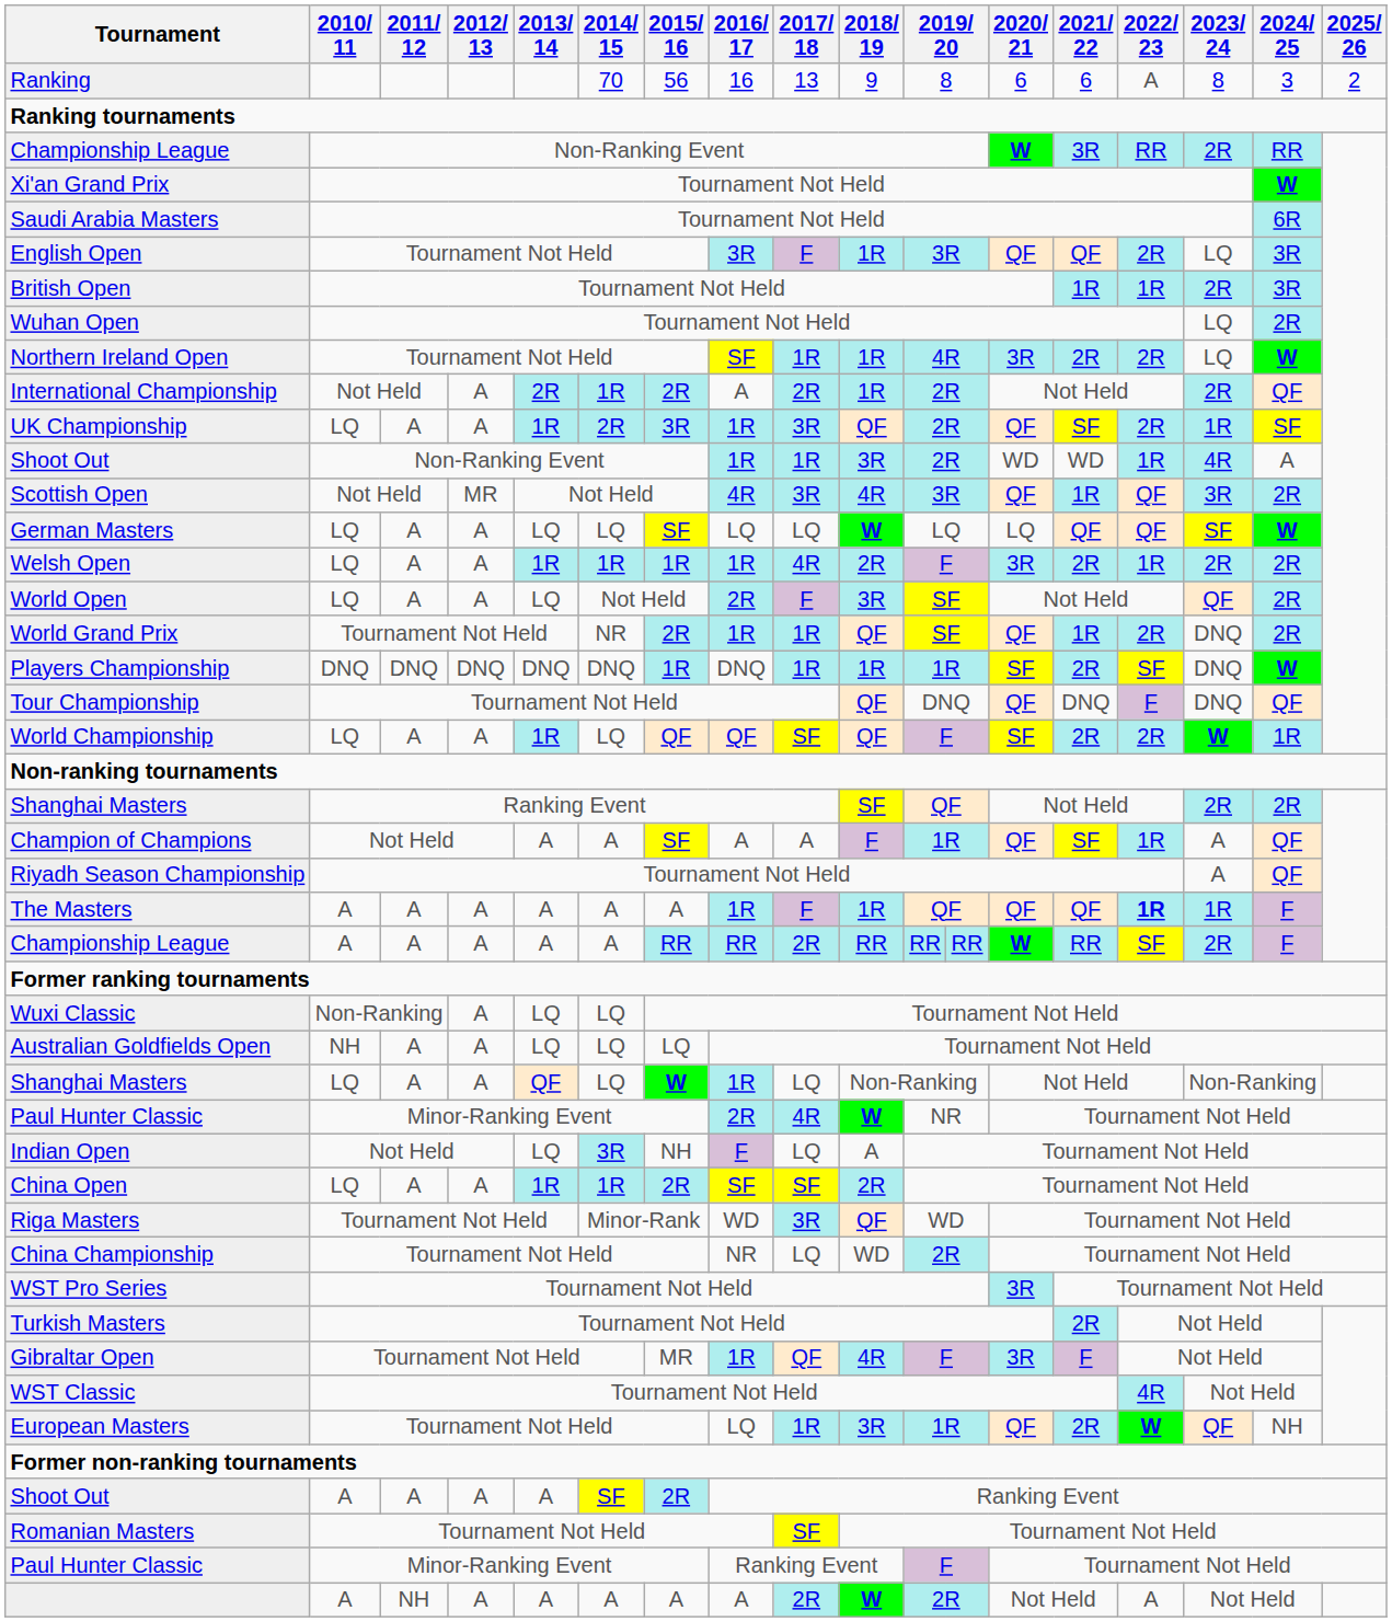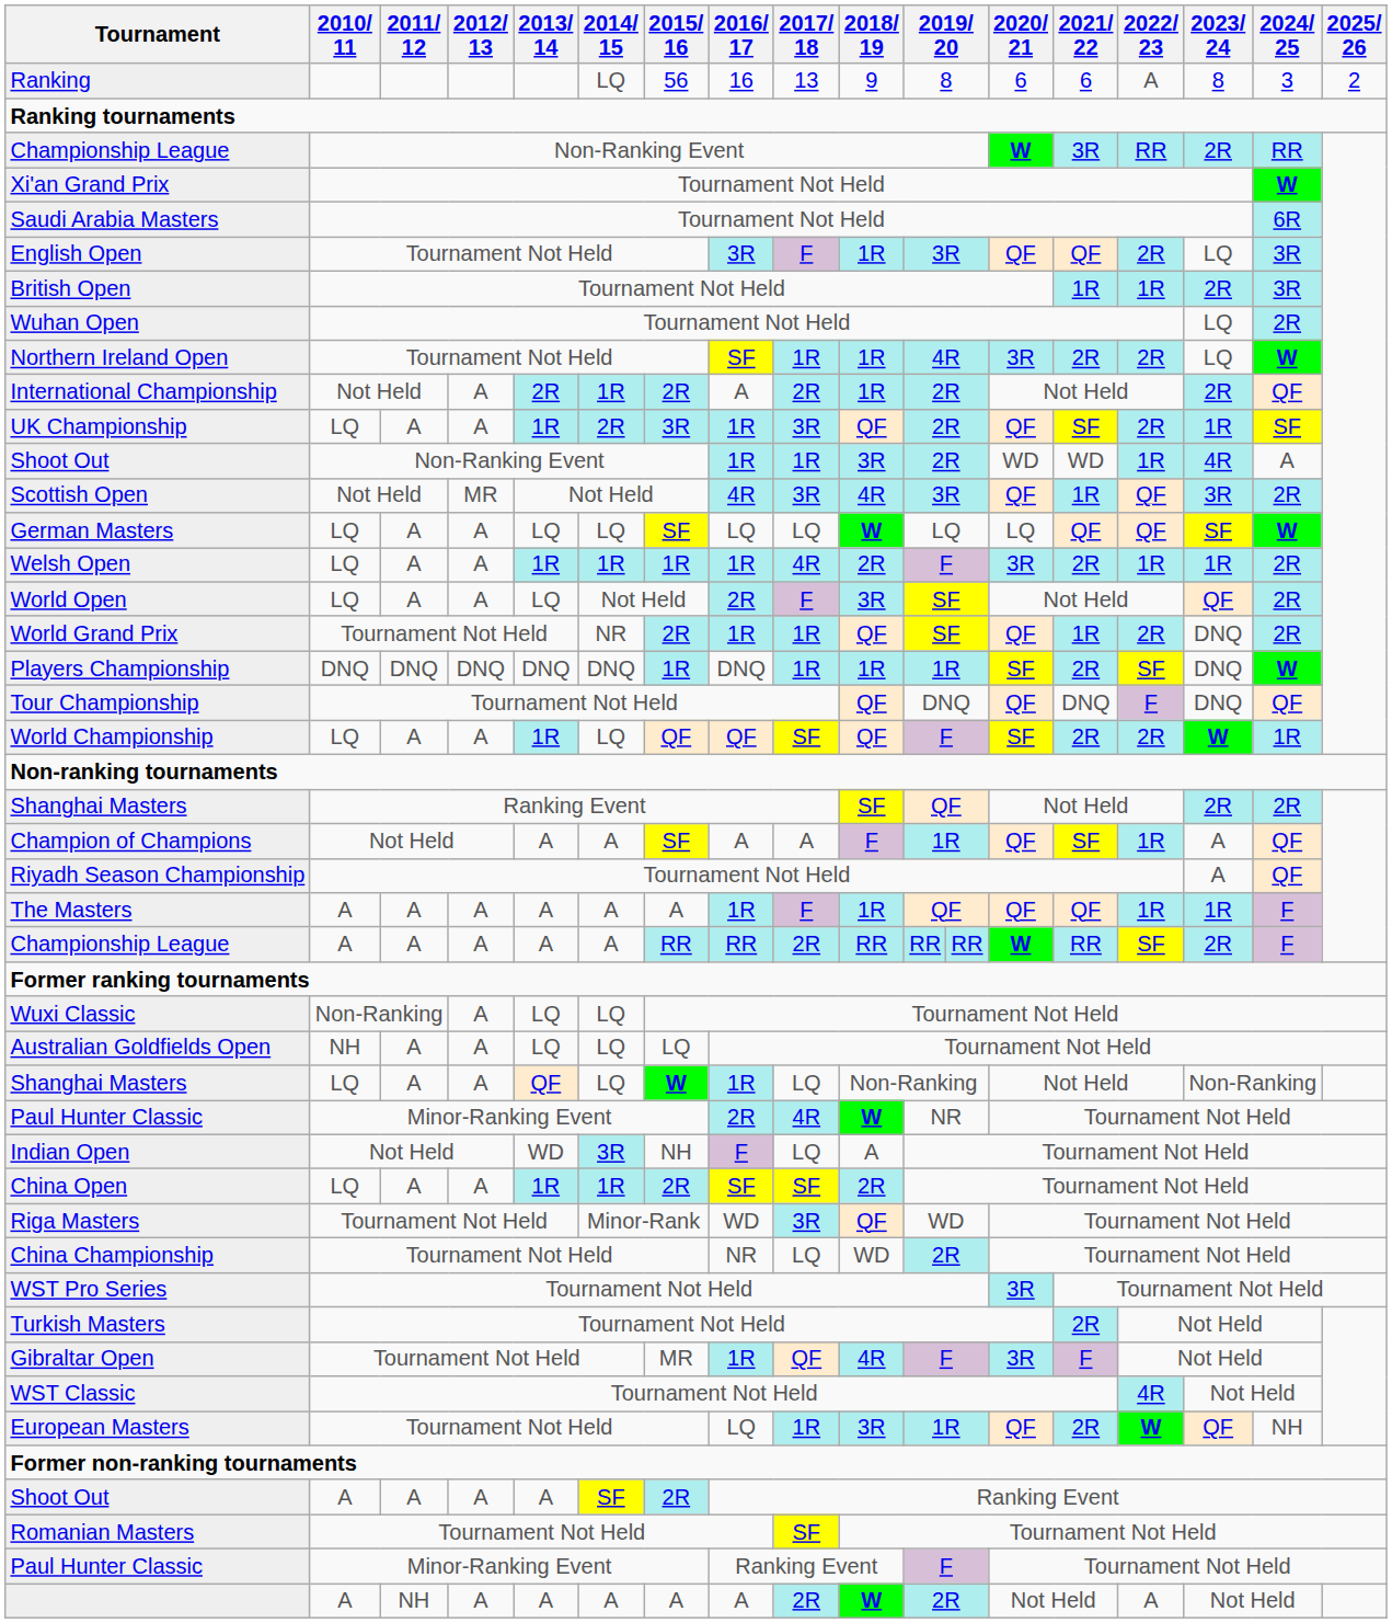Ranking | 2014/ 15: 70 -> LQ
Welsh Open | 2023/ 24: 2R -> 1R
The Masters | 2022/ 23: bold -> normal
Indian Open | 2013/ 14: LQ -> WD
